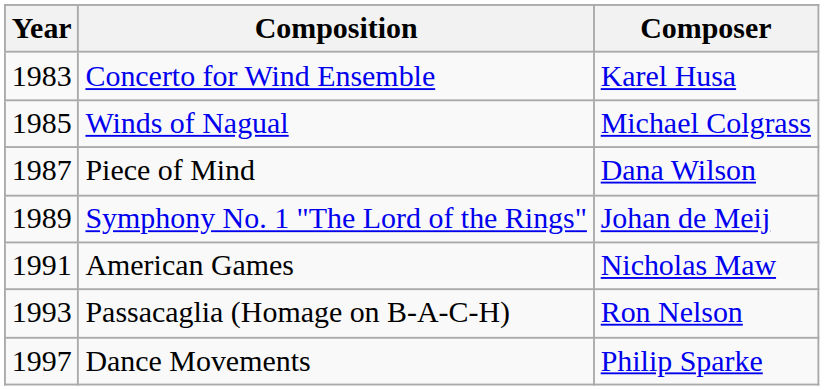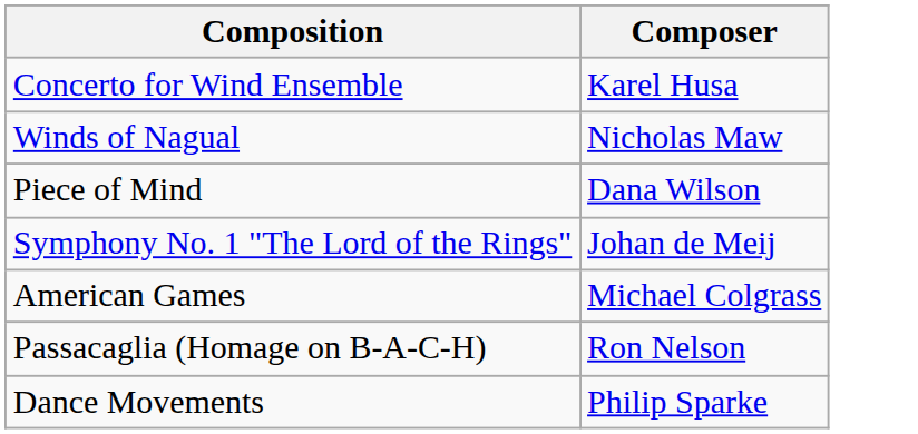- column: Year | 1983 | 1985 | 1987 | 1989 | 1991 | 1993 | 1997
Winds of Nagual | Composer: Michael Colgrass -> Nicholas Maw
American Games | Composer: Nicholas Maw -> Michael Colgrass
